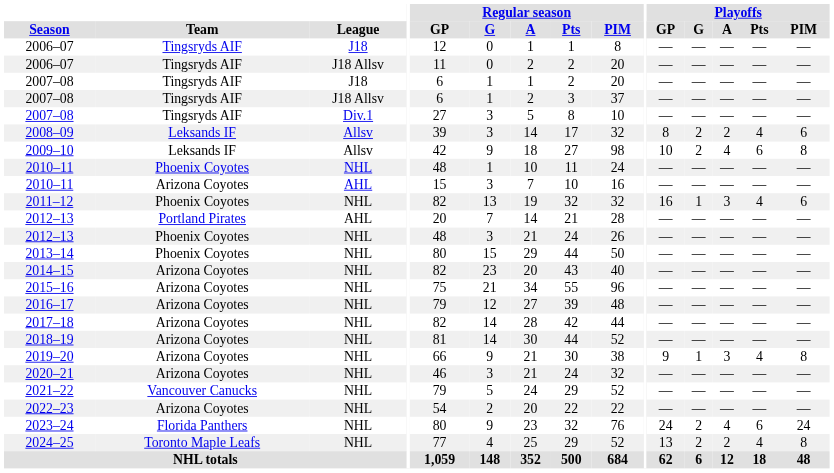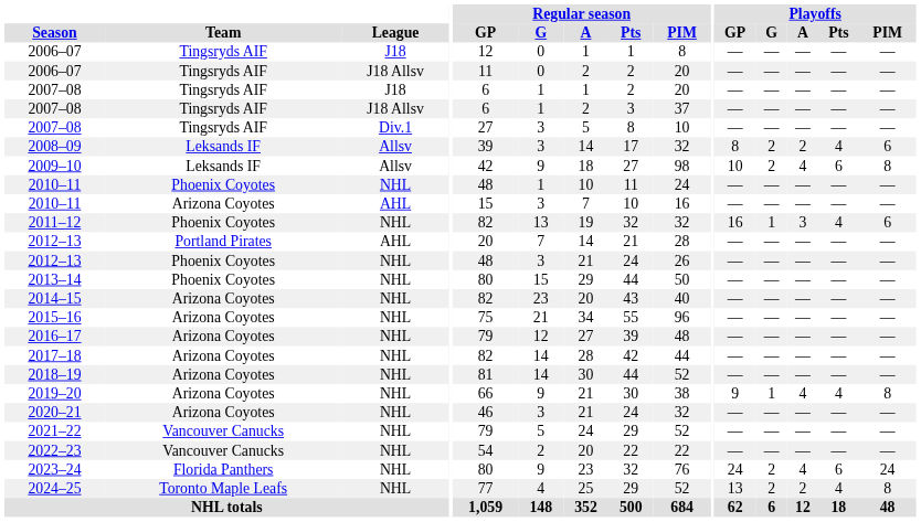2019–20 | Playoffs / A: 3 -> 4
2022–23 | Team: Arizona Coyotes -> Vancouver Canucks
